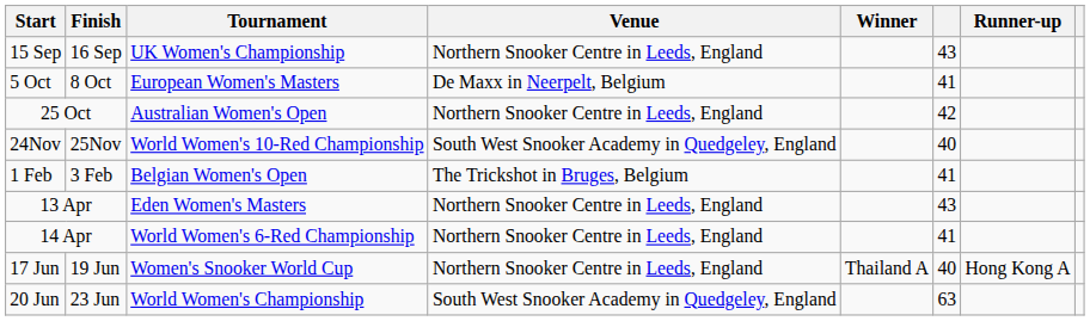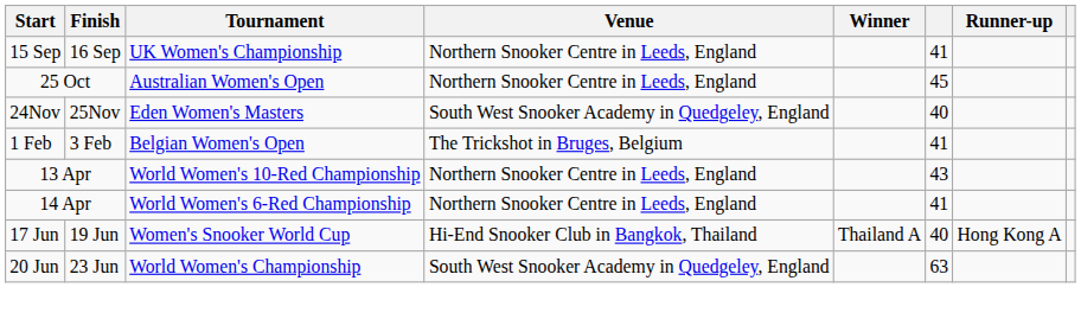15 Sep | column 6: 43 -> 41
- row: 5 Oct | 8 Oct | European Women's Masters | De Maxx in Neerpelt, Belgium | 41
25 Oct | column 6: 42 -> 45
24Nov | Tournament: World Women's 10-Red Championship -> Eden Women's Masters
13 Apr | Tournament: Eden Women's Masters -> World Women's 10-Red Championship
17 Jun | Venue: Northern Snooker Centre in Leeds, England -> Hi-End Snooker Club in Bangkok, Thailand
